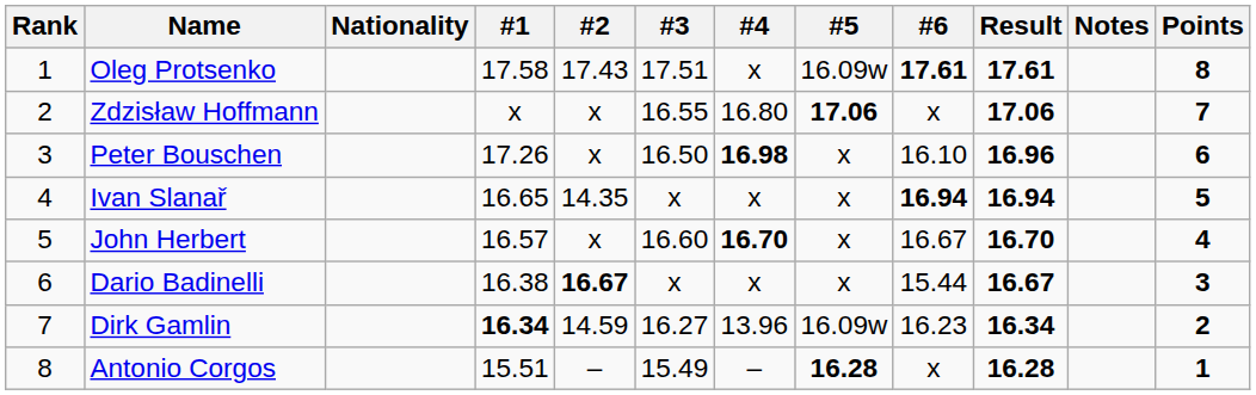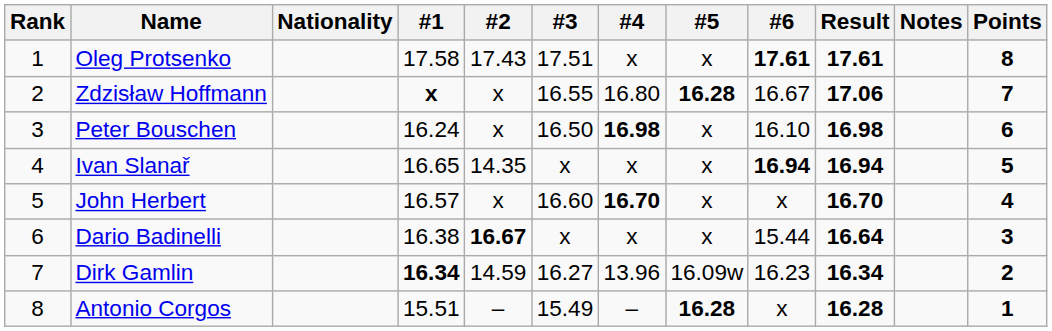Oleg Protsenko | #5: 16.09w -> x
Zdzisław Hoffmann | #1: normal -> bold
Zdzisław Hoffmann | #5: 17.06 -> 16.28
Zdzisław Hoffmann | #6: x -> 16.67
Peter Bouschen | #1: 17.26 -> 16.24
Peter Bouschen | Result: 16.96 -> 16.98
John Herbert | #6: 16.67 -> x
Dario Badinelli | Result: 16.67 -> 16.64
